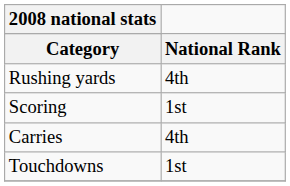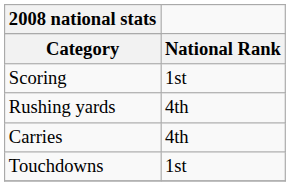rows swapped: Scoring <-> Rushing yards
